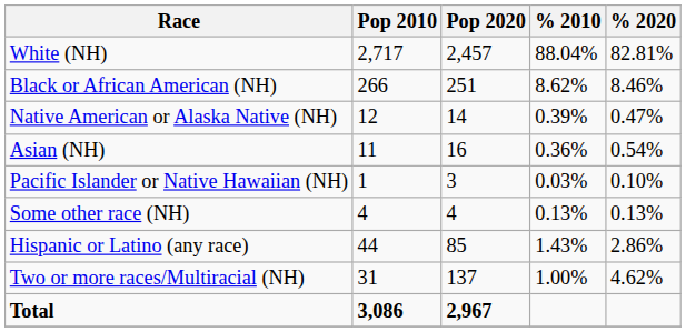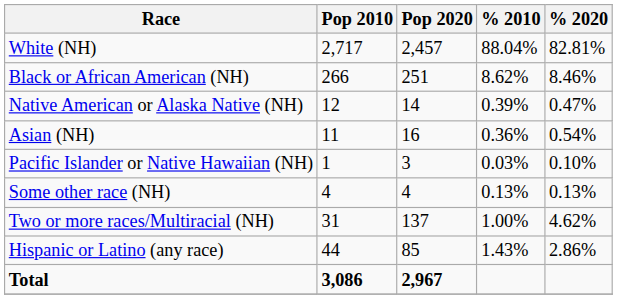rows swapped: Two or more races/Multiracial (NH) <-> Hispanic or Latino (any race)
